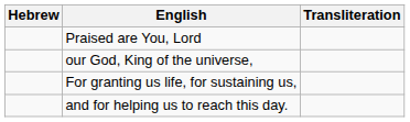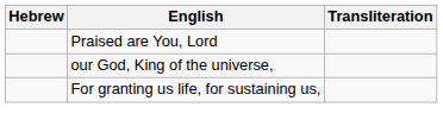- row: and for helping us to reach this day.
